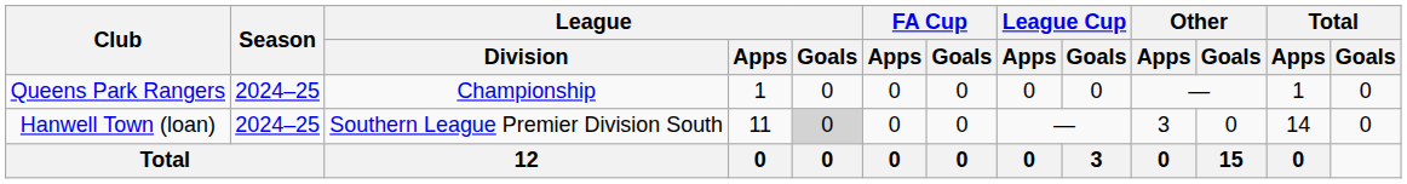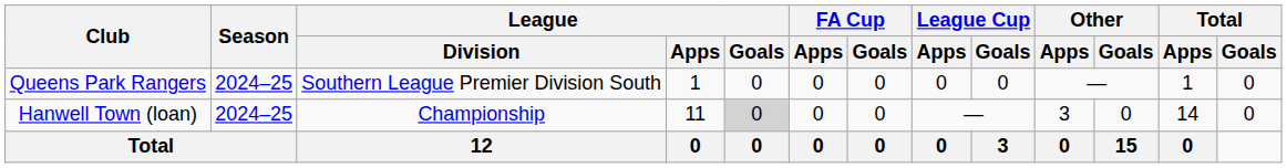Queens Park Rangers | League / Division: Championship -> Southern League Premier Division South
Hanwell Town (loan) | League / Division: Southern League Premier Division South -> Championship
